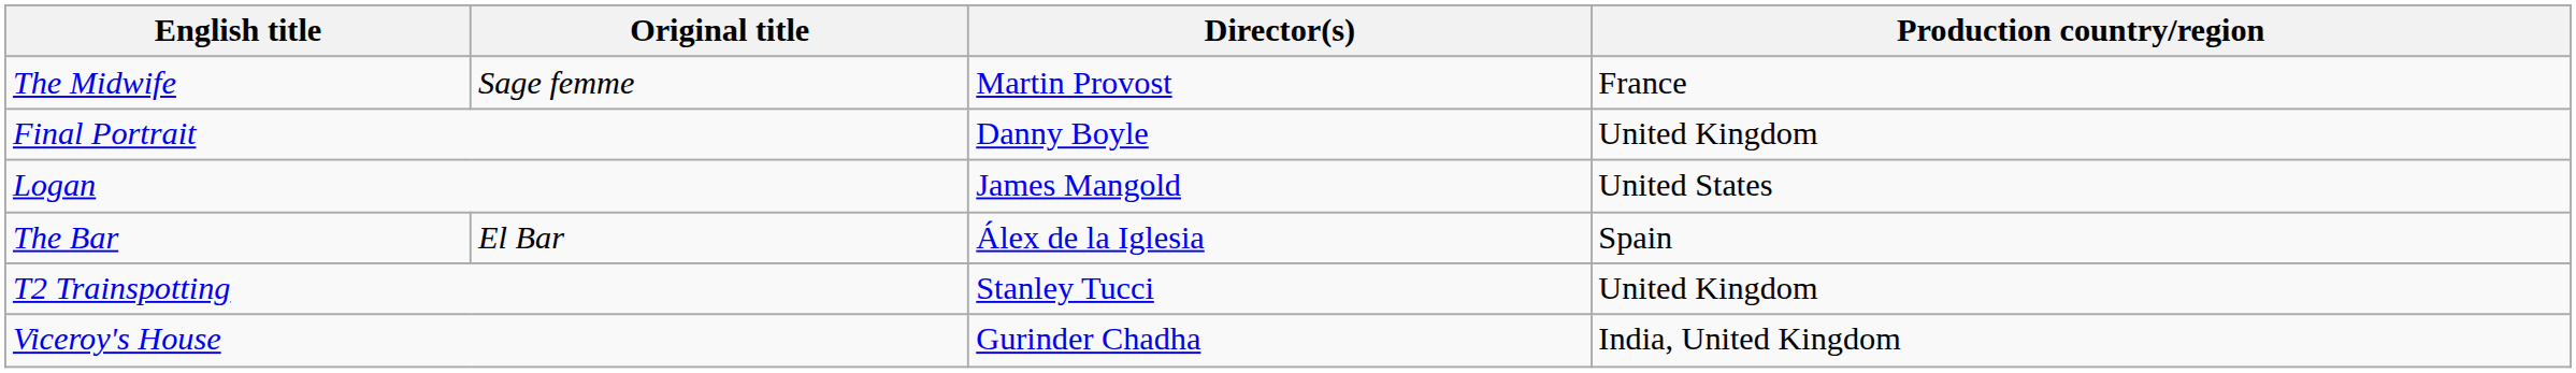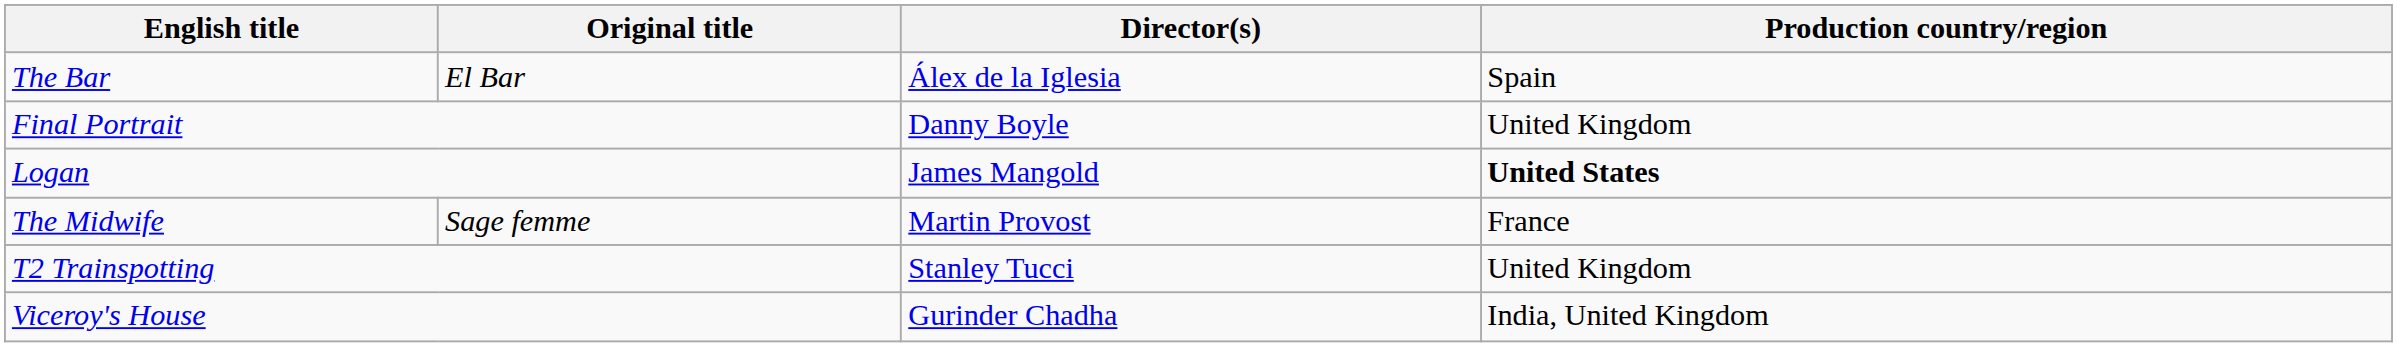rows swapped: The Bar <-> The Midwife
Logan | Production country/region: normal -> bold
